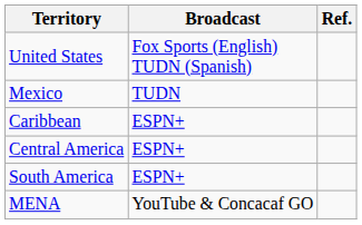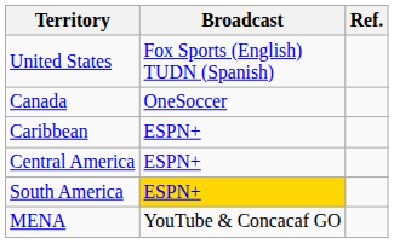- row: Mexico | TUDN
+ row: Canada | OneSoccer
South America | Broadcast: no background -> gold background
